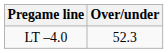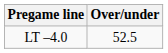LT –4.0 | Over/under: 52.3 -> 52.5
